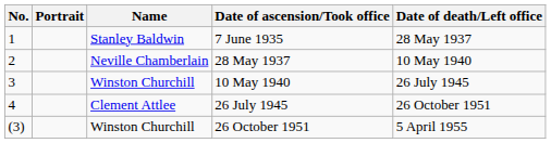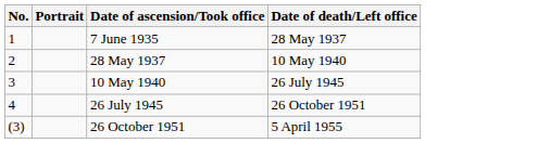- column: Name | Stanley Baldwin | Neville Chamberlain | Winston Churchill | Clement Attlee | Winston Churchill
